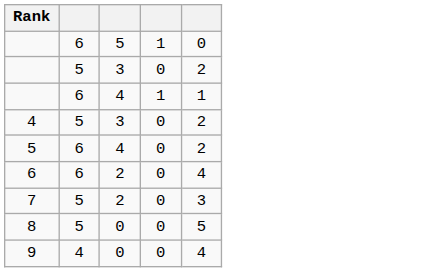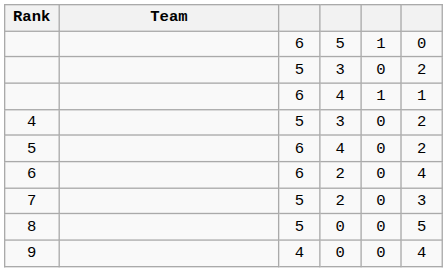+ column: Team
